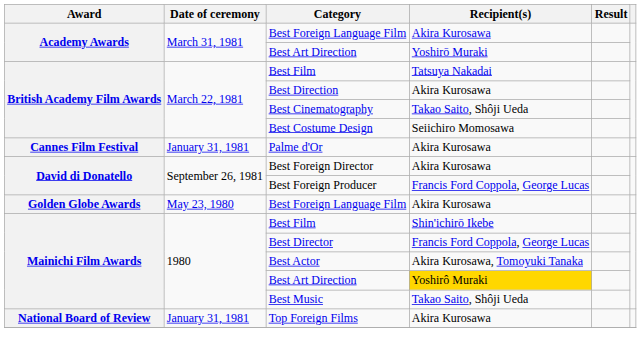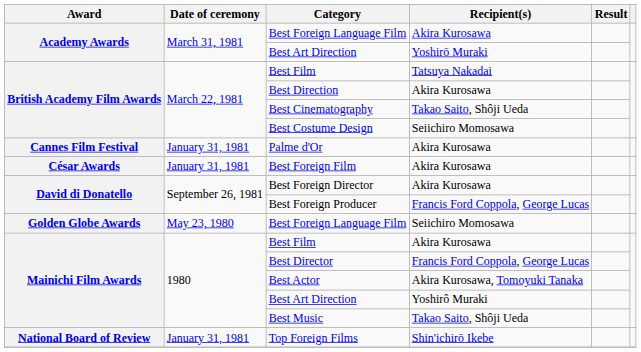+ row: César Awards | January 31, 1981 | Best Foreign Film | Akira Kurosawa
Golden Globe Awards / Best Foreign Language Film | Recipient(s): Akira Kurosawa -> Seiichiro Momosawa
Mainichi Film Awards / Best Film | Recipient(s): Shin'ichirō Ikebe -> Akira Kurosawa
Mainichi Film Awards / Best Art Direction | Recipient(s): gold background -> no background
Top Foreign Films | Recipient(s): Akira Kurosawa -> Shin'ichirō Ikebe
